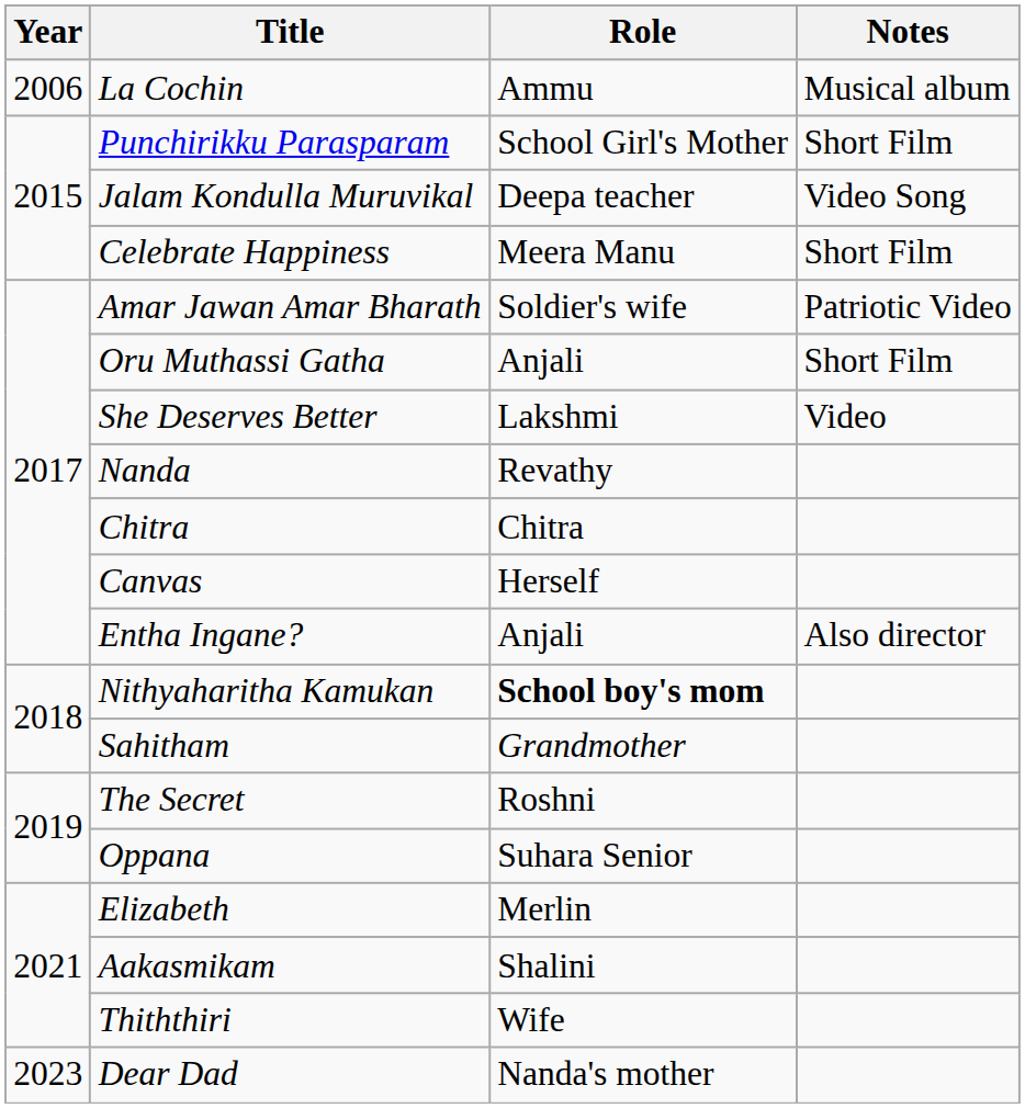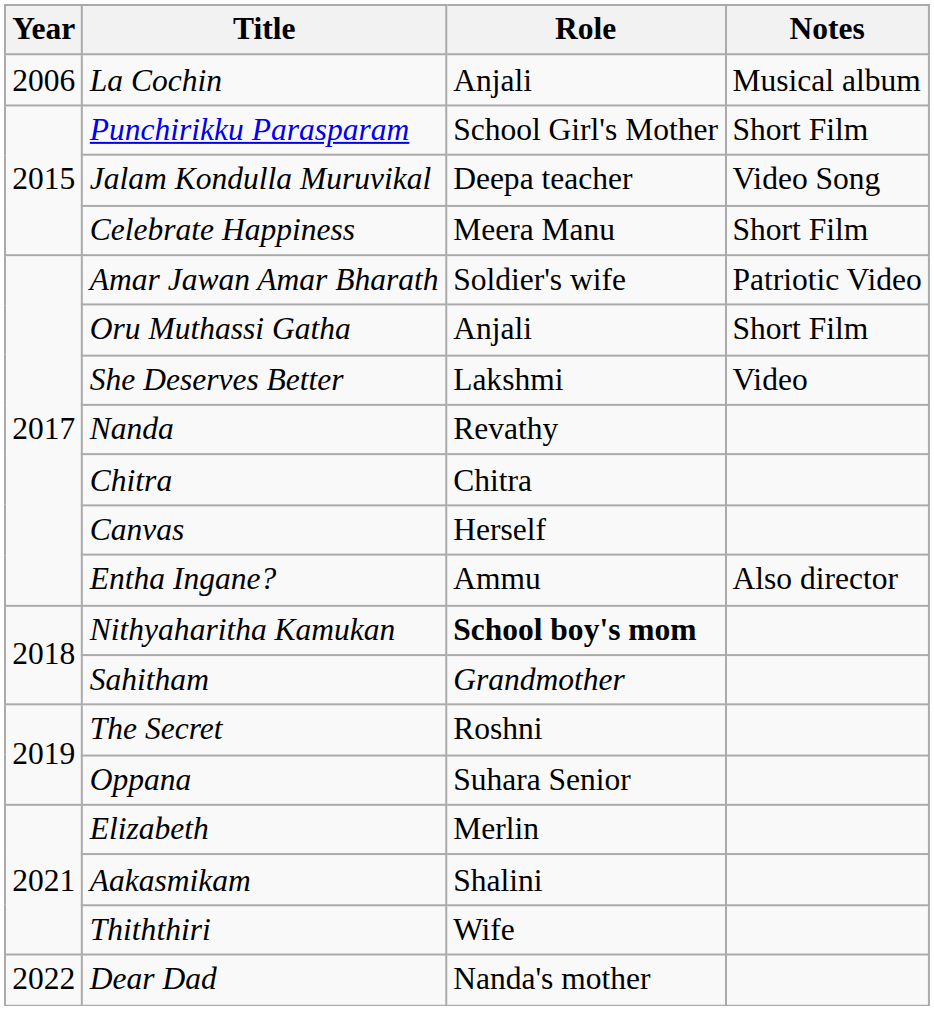La Cochin | Role: Ammu -> Anjali
Entha Ingane? | Role: Anjali -> Ammu
Dear Dad | Year: 2023 -> 2022
